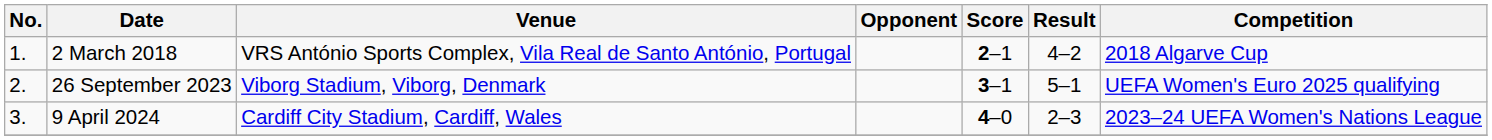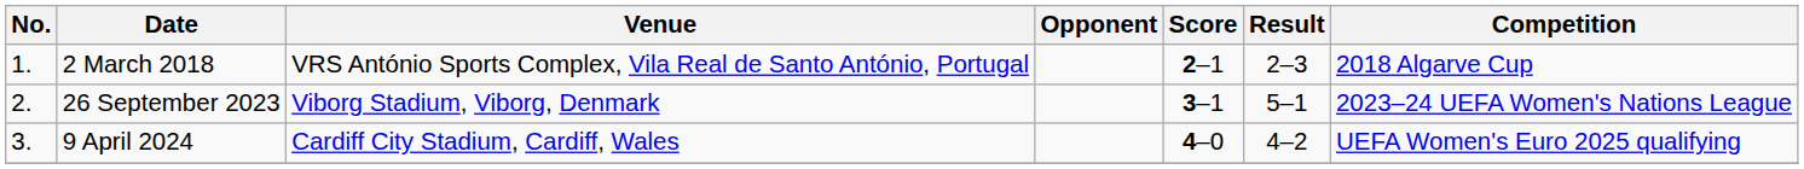2 March 2018 | Result: 4–2 -> 2–3
26 September 2023 | Competition: UEFA Women's Euro 2025 qualifying -> 2023–24 UEFA Women's Nations League
9 April 2024 | Result: 2–3 -> 4–2
9 April 2024 | Competition: 2023–24 UEFA Women's Nations League -> UEFA Women's Euro 2025 qualifying
